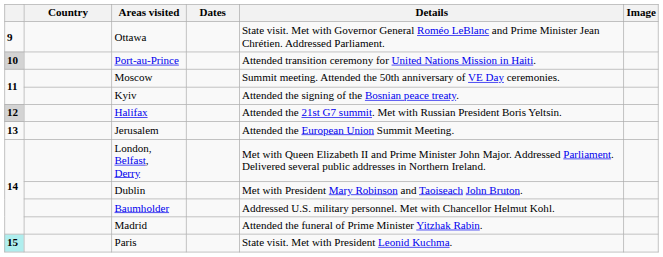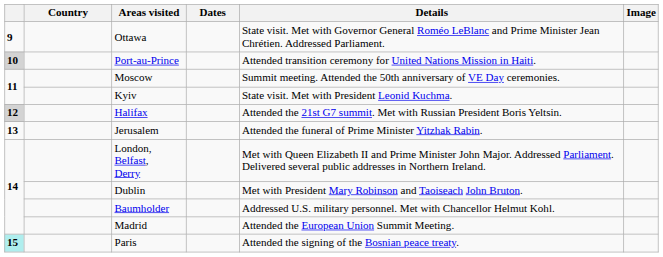Kyiv | Details: Attended the signing of the Bosnian peace treaty. -> State visit. Met with President Leonid Kuchma.
Jerusalem | Details: Attended the European Union Summit Meeting. -> Attended the funeral of Prime Minister Yitzhak Rabin.
Madrid | Details: Attended the funeral of Prime Minister Yitzhak Rabin. -> Attended the European Union Summit Meeting.
Paris | Details: State visit. Met with President Leonid Kuchma. -> Attended the signing of the Bosnian peace treaty.
